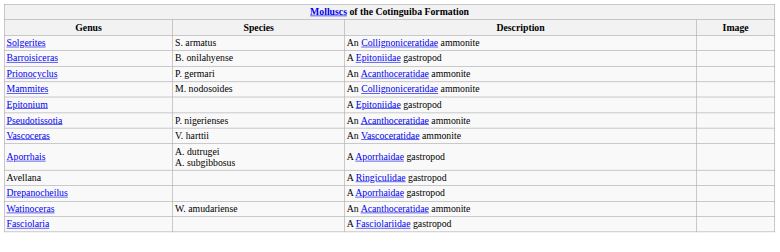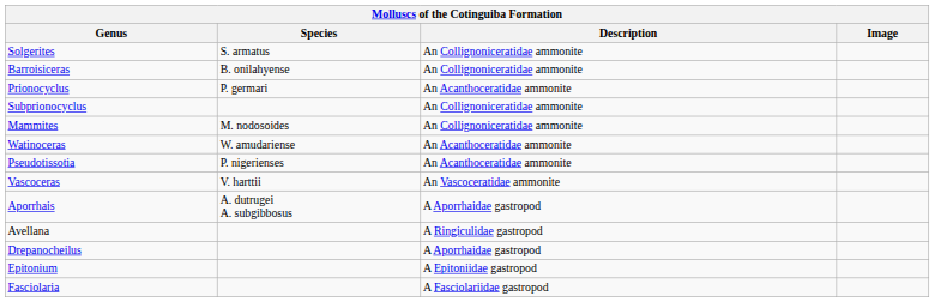Barroisiceras | Description: A Epitoniidae gastropod -> An Collignoniceratidae ammonite
+ row: Subprionocyclus | An Collignoniceratidae ammonite
rows swapped: Watinoceras <-> Epitonium
